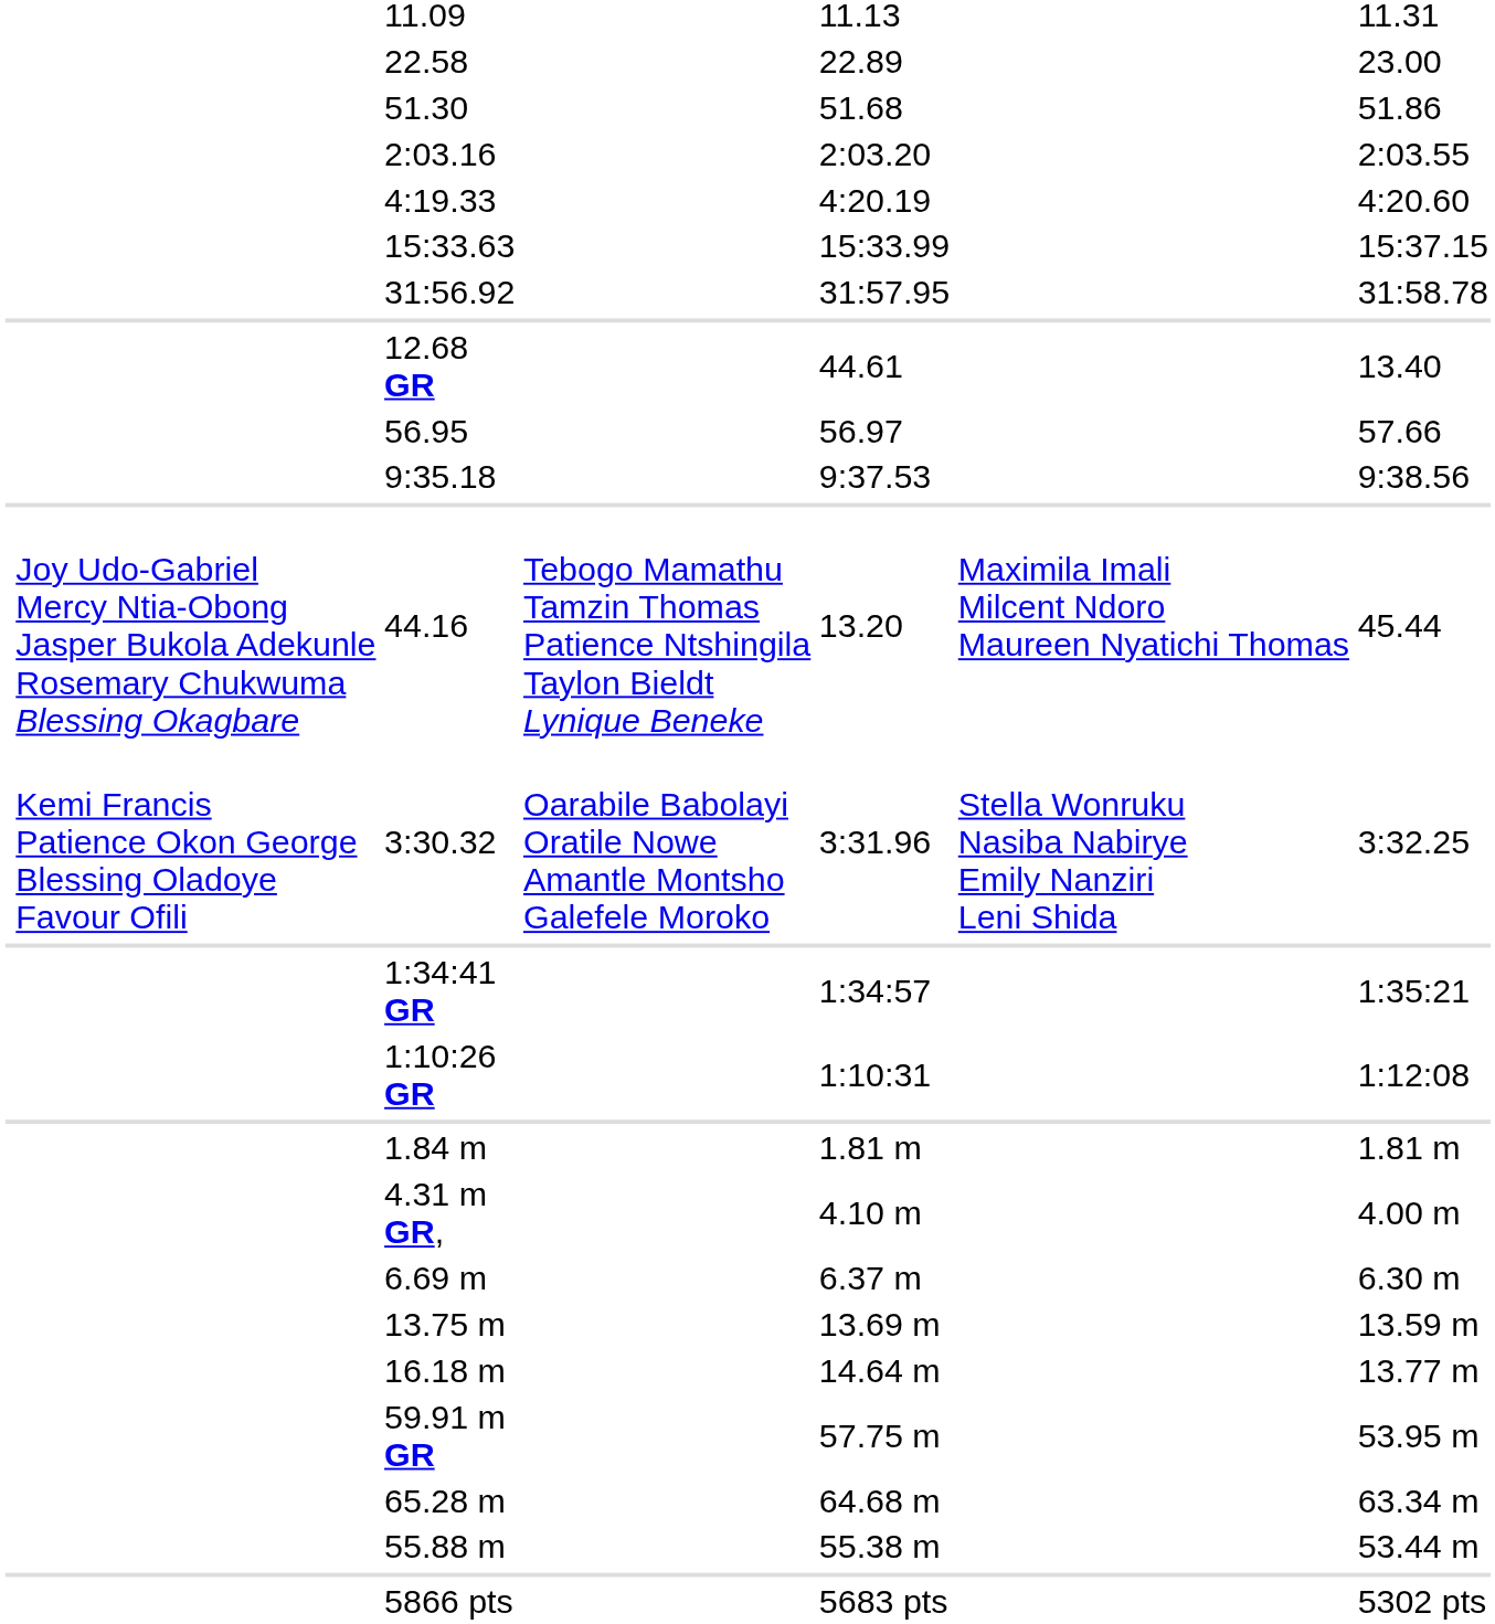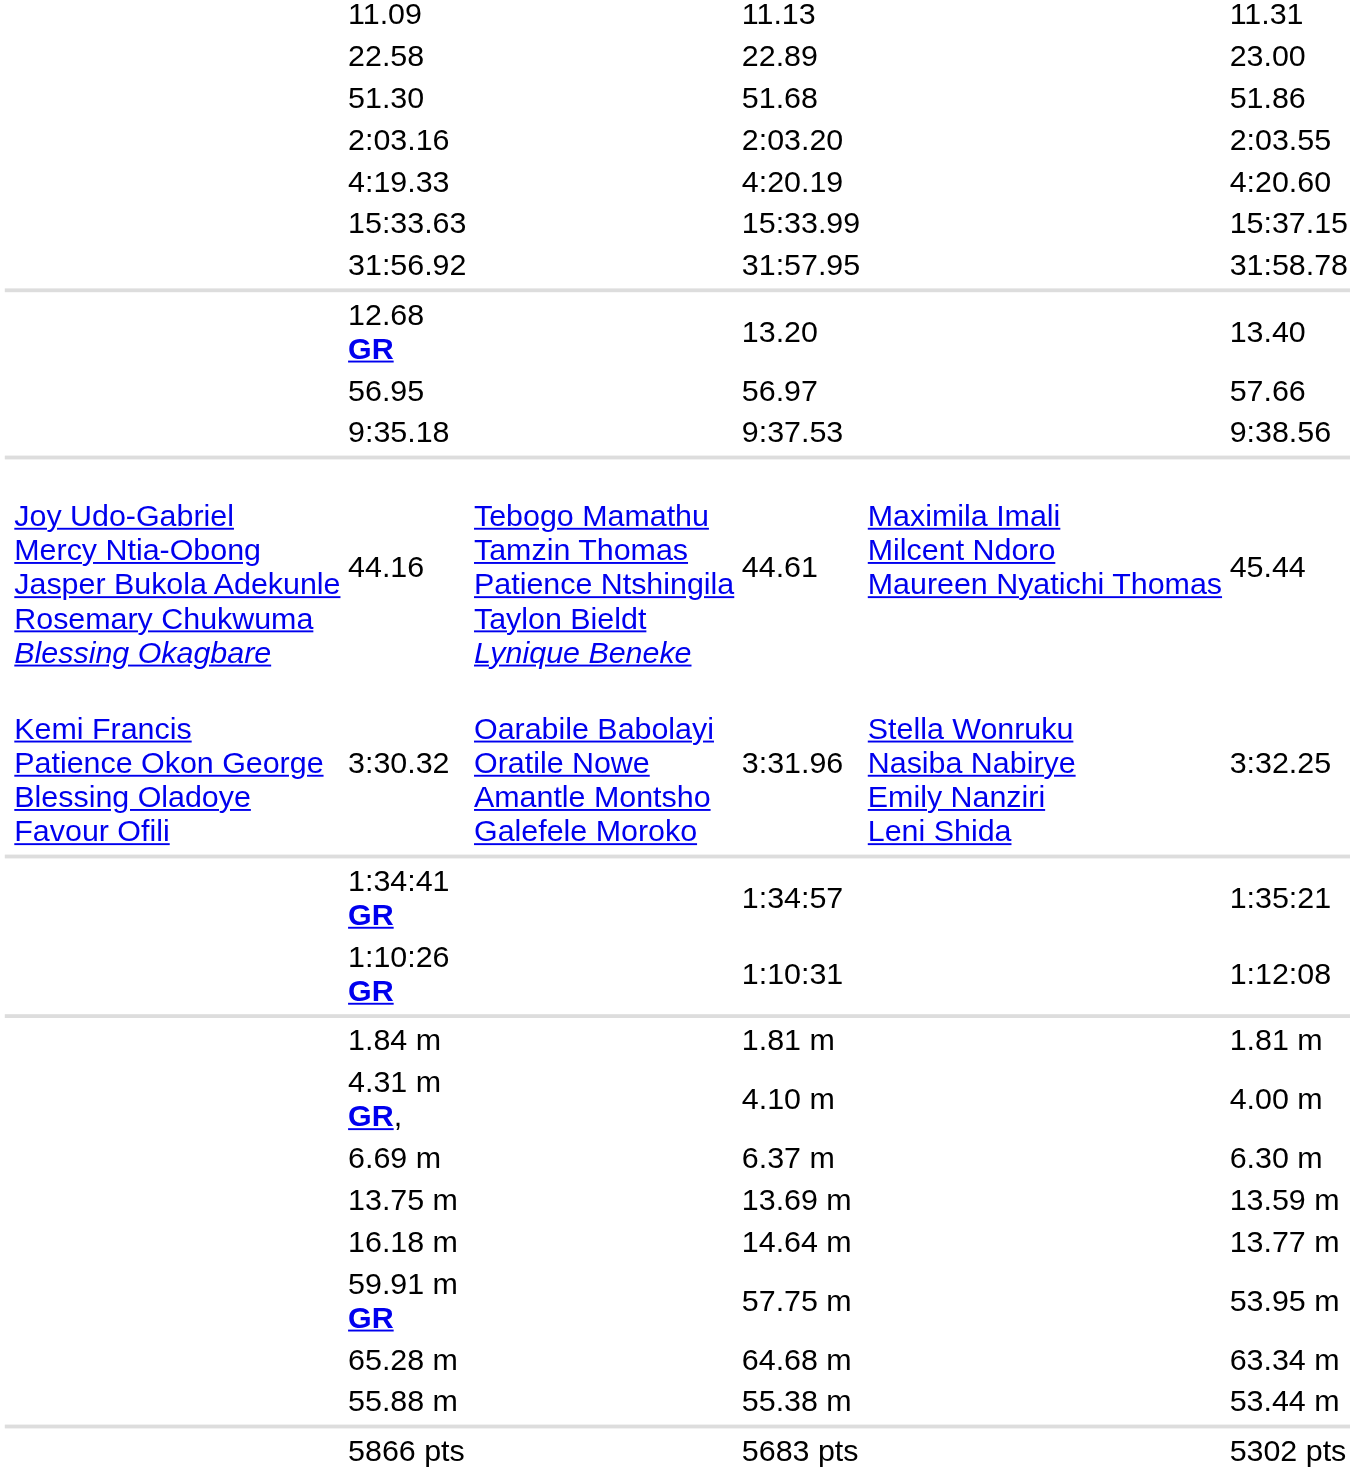12.68 GR | column 5: 44.61 -> 13.20
44.16 | column 5: 13.20 -> 44.61
